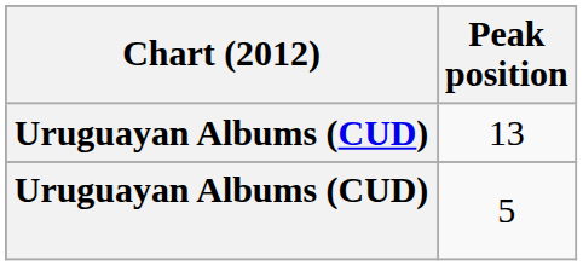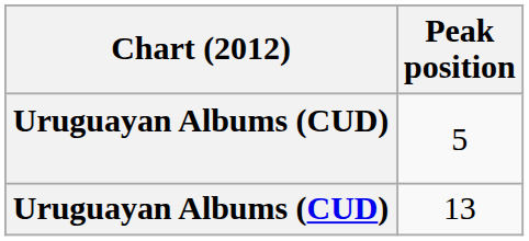rows swapped: 13 <-> 5
